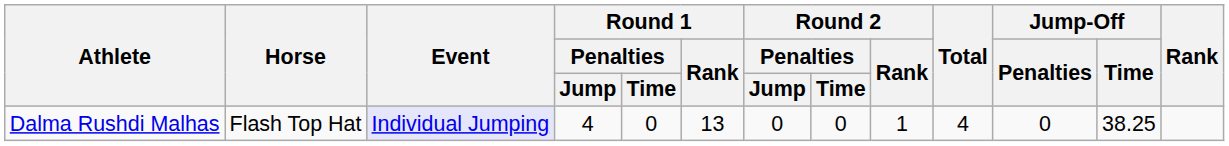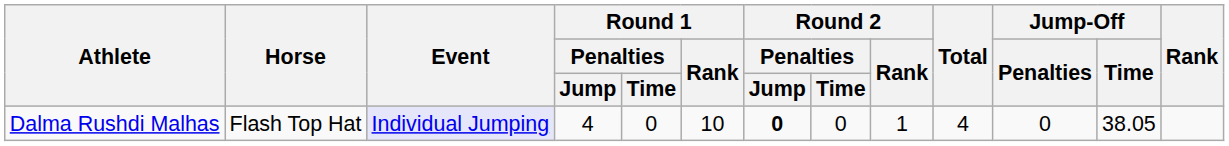Dalma Rushdi Malhas | Round 1 / Rank: 13 -> 10
Dalma Rushdi Malhas | Round 2 / Penalties / Jump: normal -> bold
Dalma Rushdi Malhas | Jump-Off / Time: 38.25 -> 38.05
